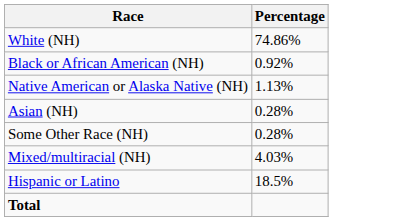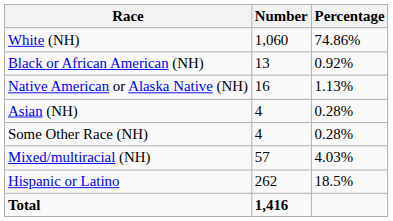+ column: Number | 1,060 | 13 | 16 | 4 | 4 | 57 | 262 | 1,416
